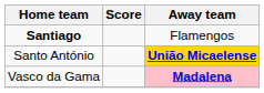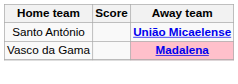- row: Santiago | Flamengos
Santo António | Away team: gold background -> no background
